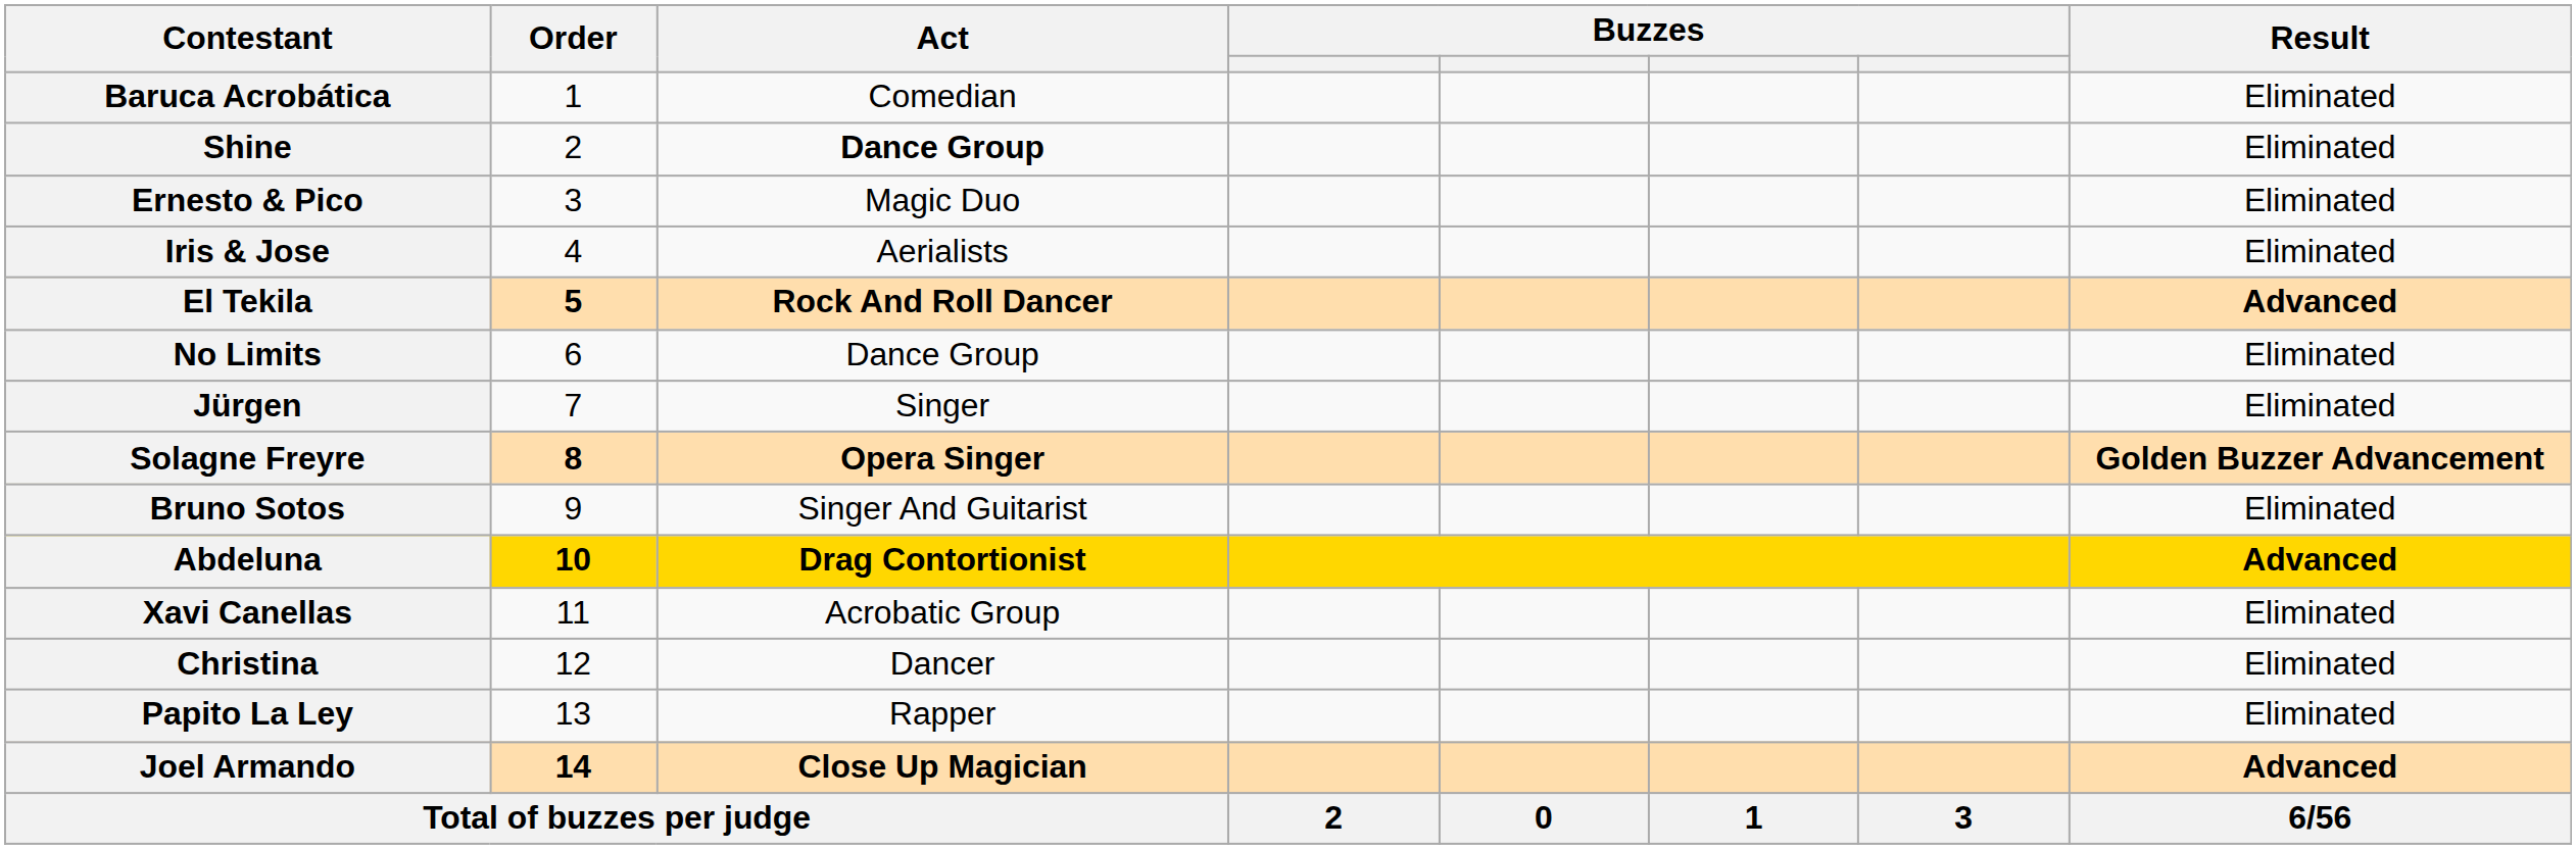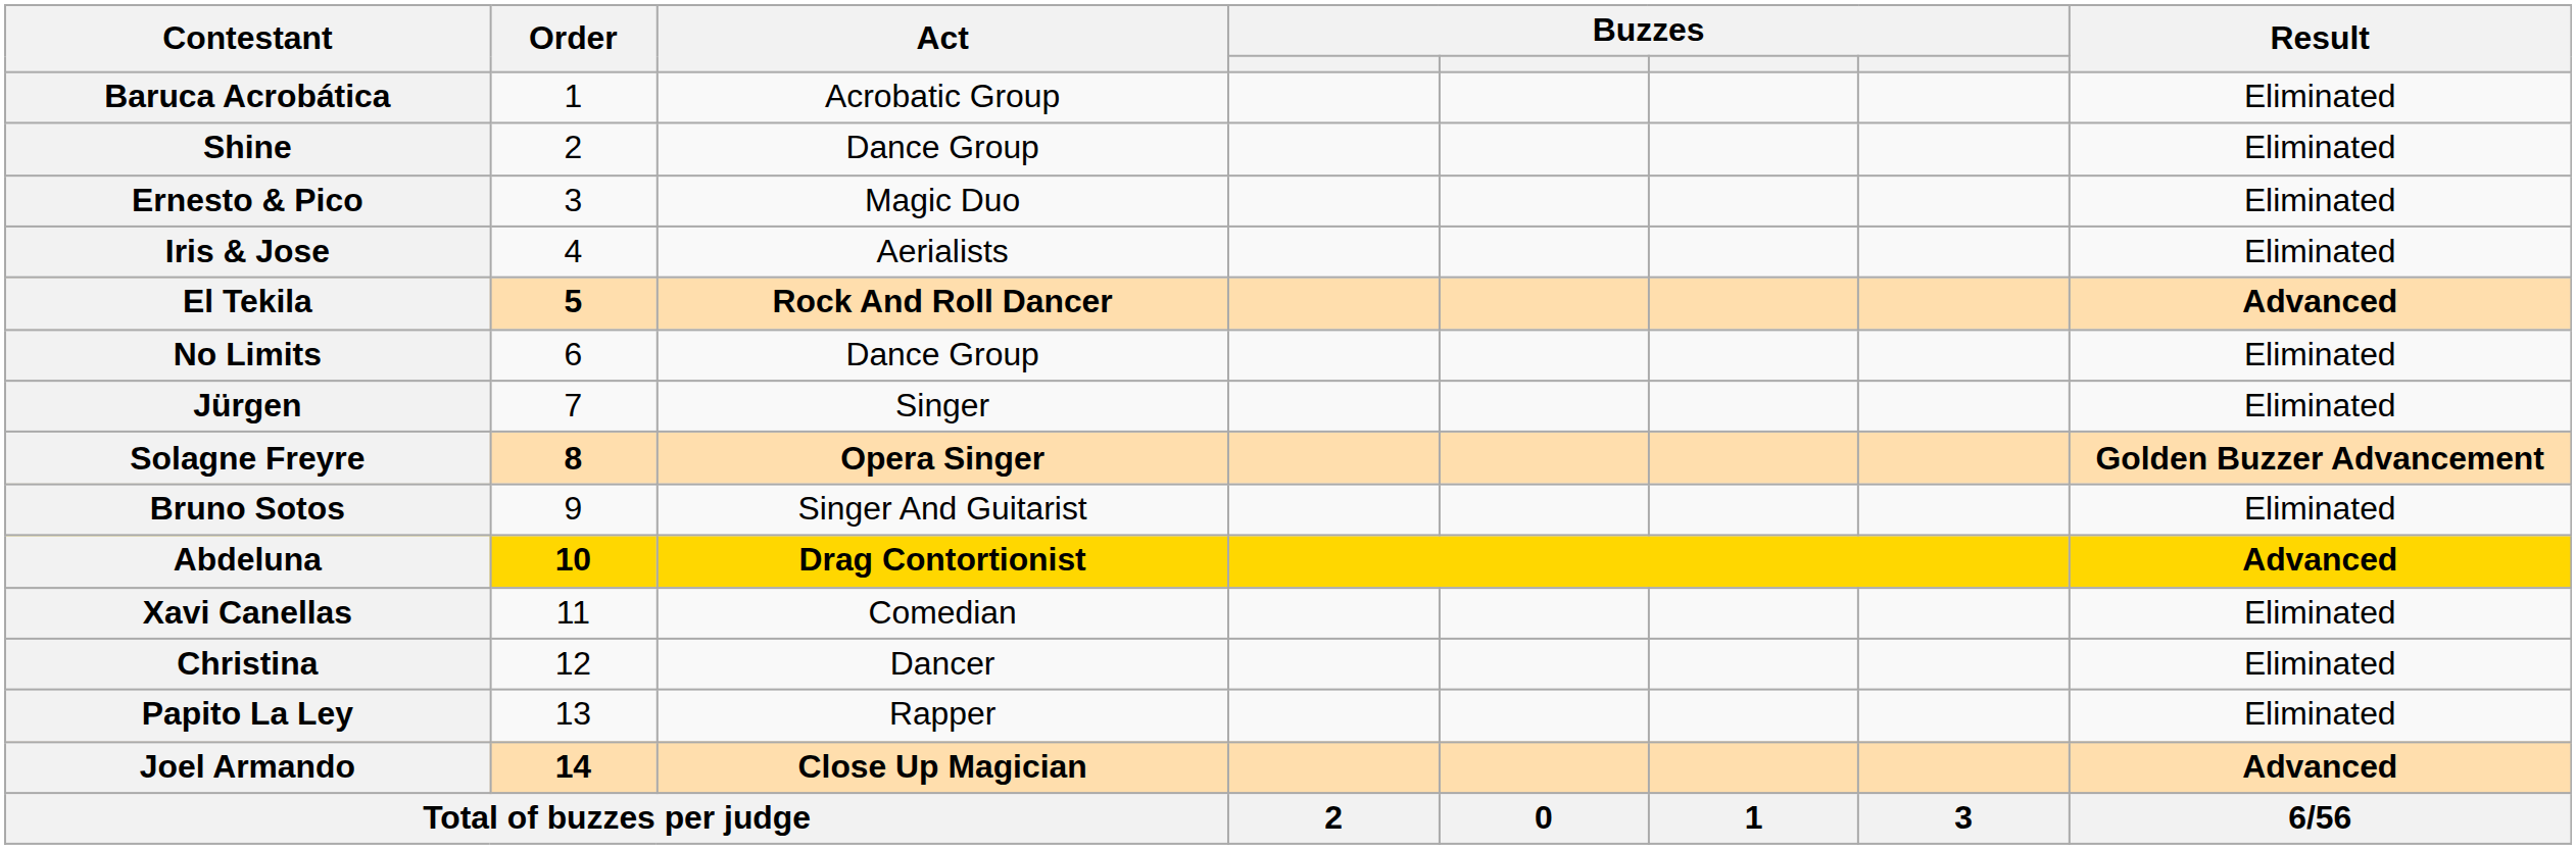Baruca Acrobática | Act: Comedian -> Acrobatic Group
Shine | Act: bold -> normal
Xavi Canellas | Act: Acrobatic Group -> Comedian
